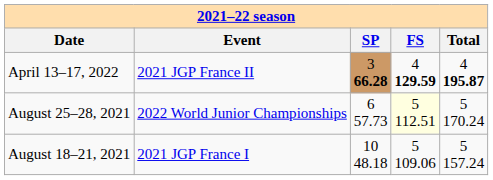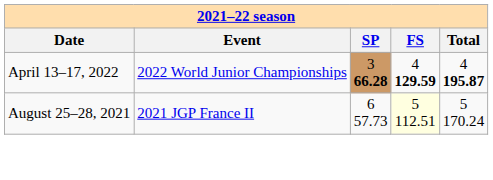April 13–17, 2022 | Event: 2021 JGP France II -> 2022 World Junior Championships
August 25–28, 2021 | Event: 2022 World Junior Championships -> 2021 JGP France II
- row: August 18–21, 2021 | 2021 JGP France I | 10 48.18 | 5 109.06 | 5 157.24
